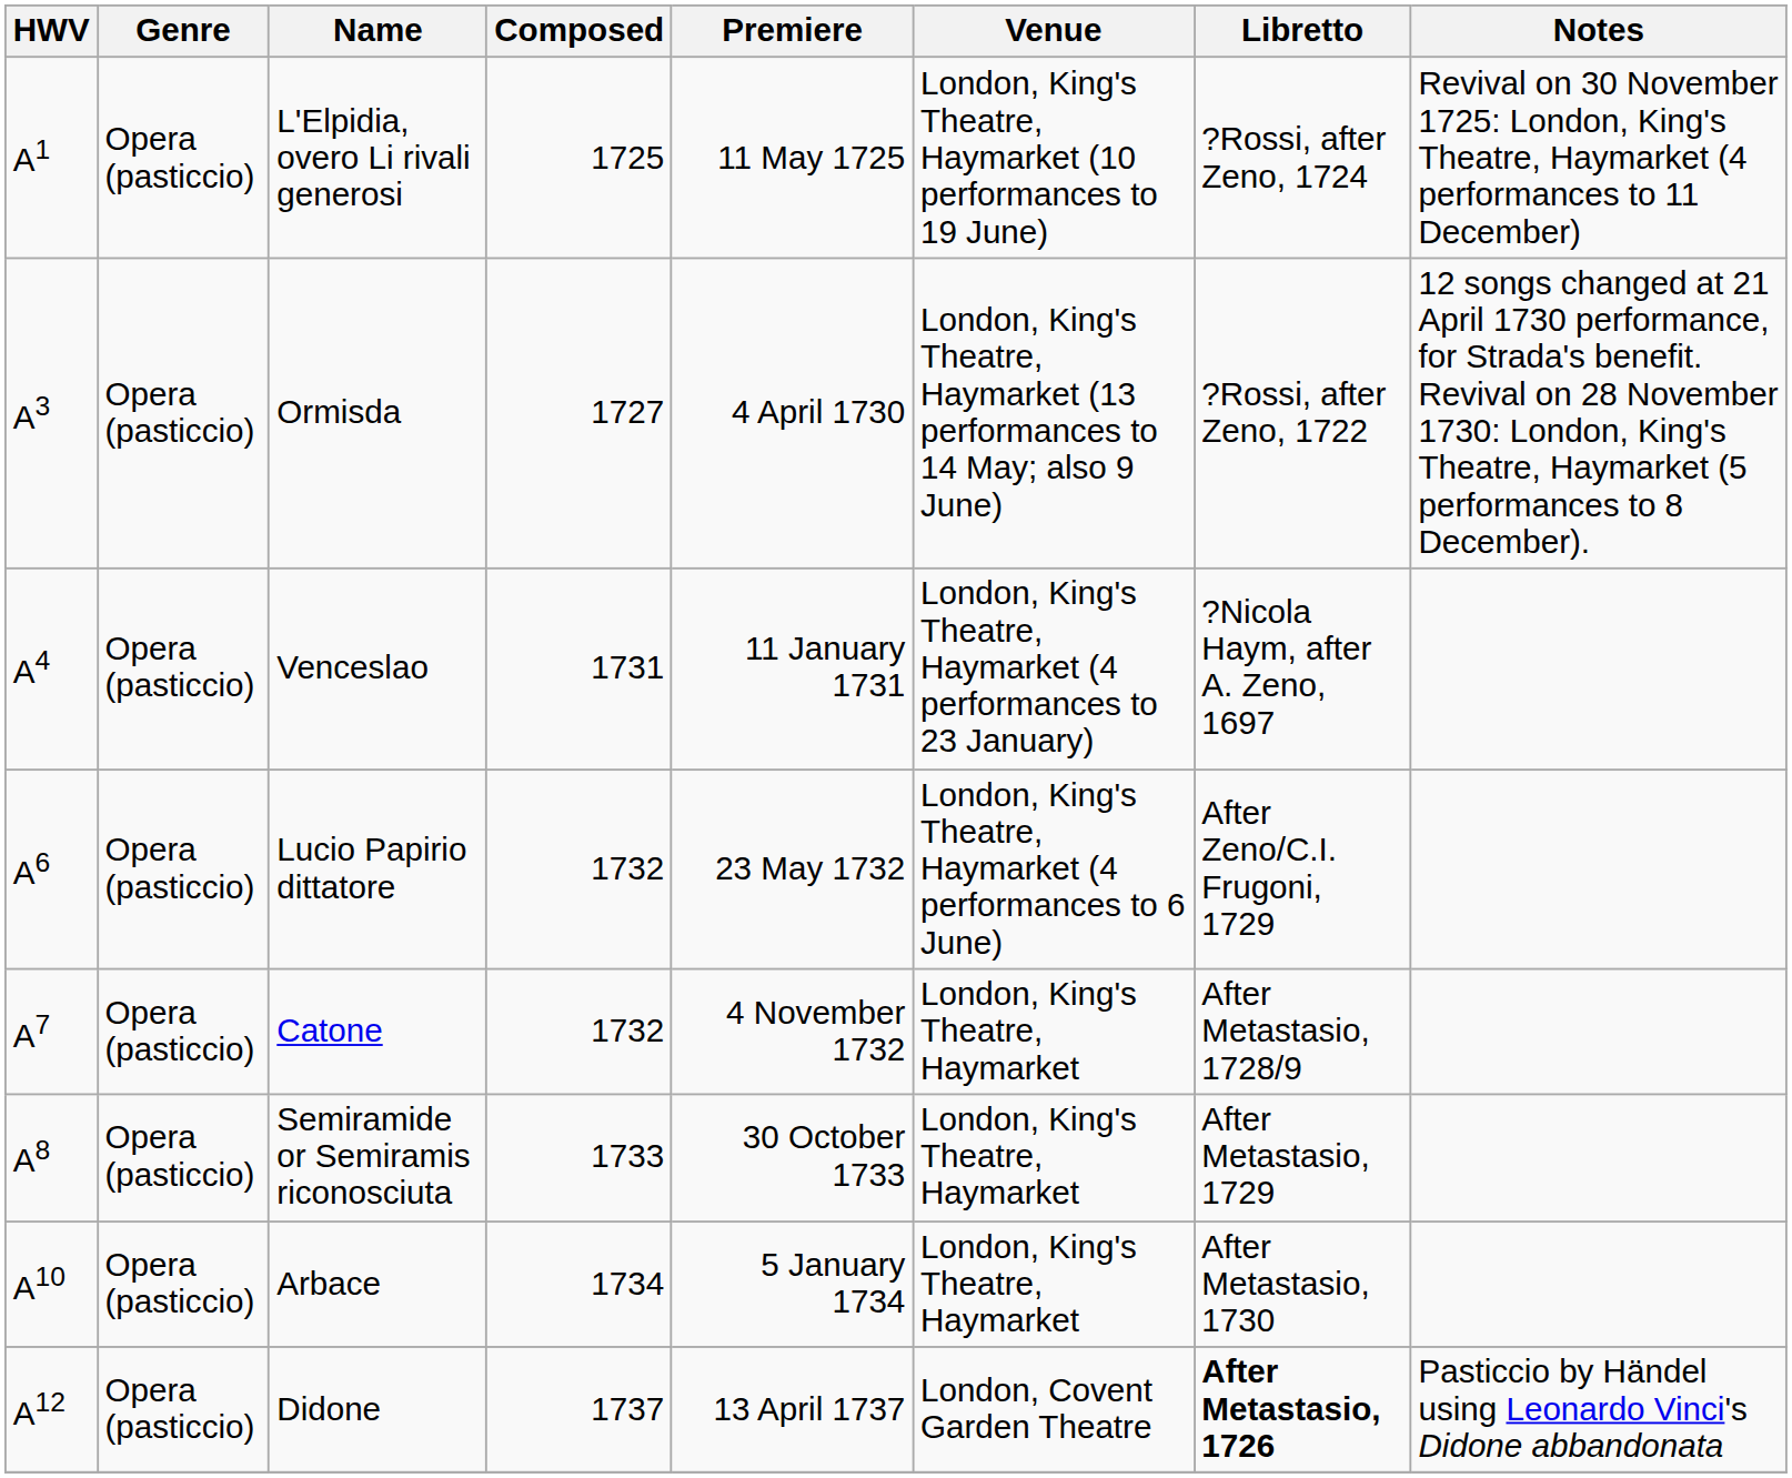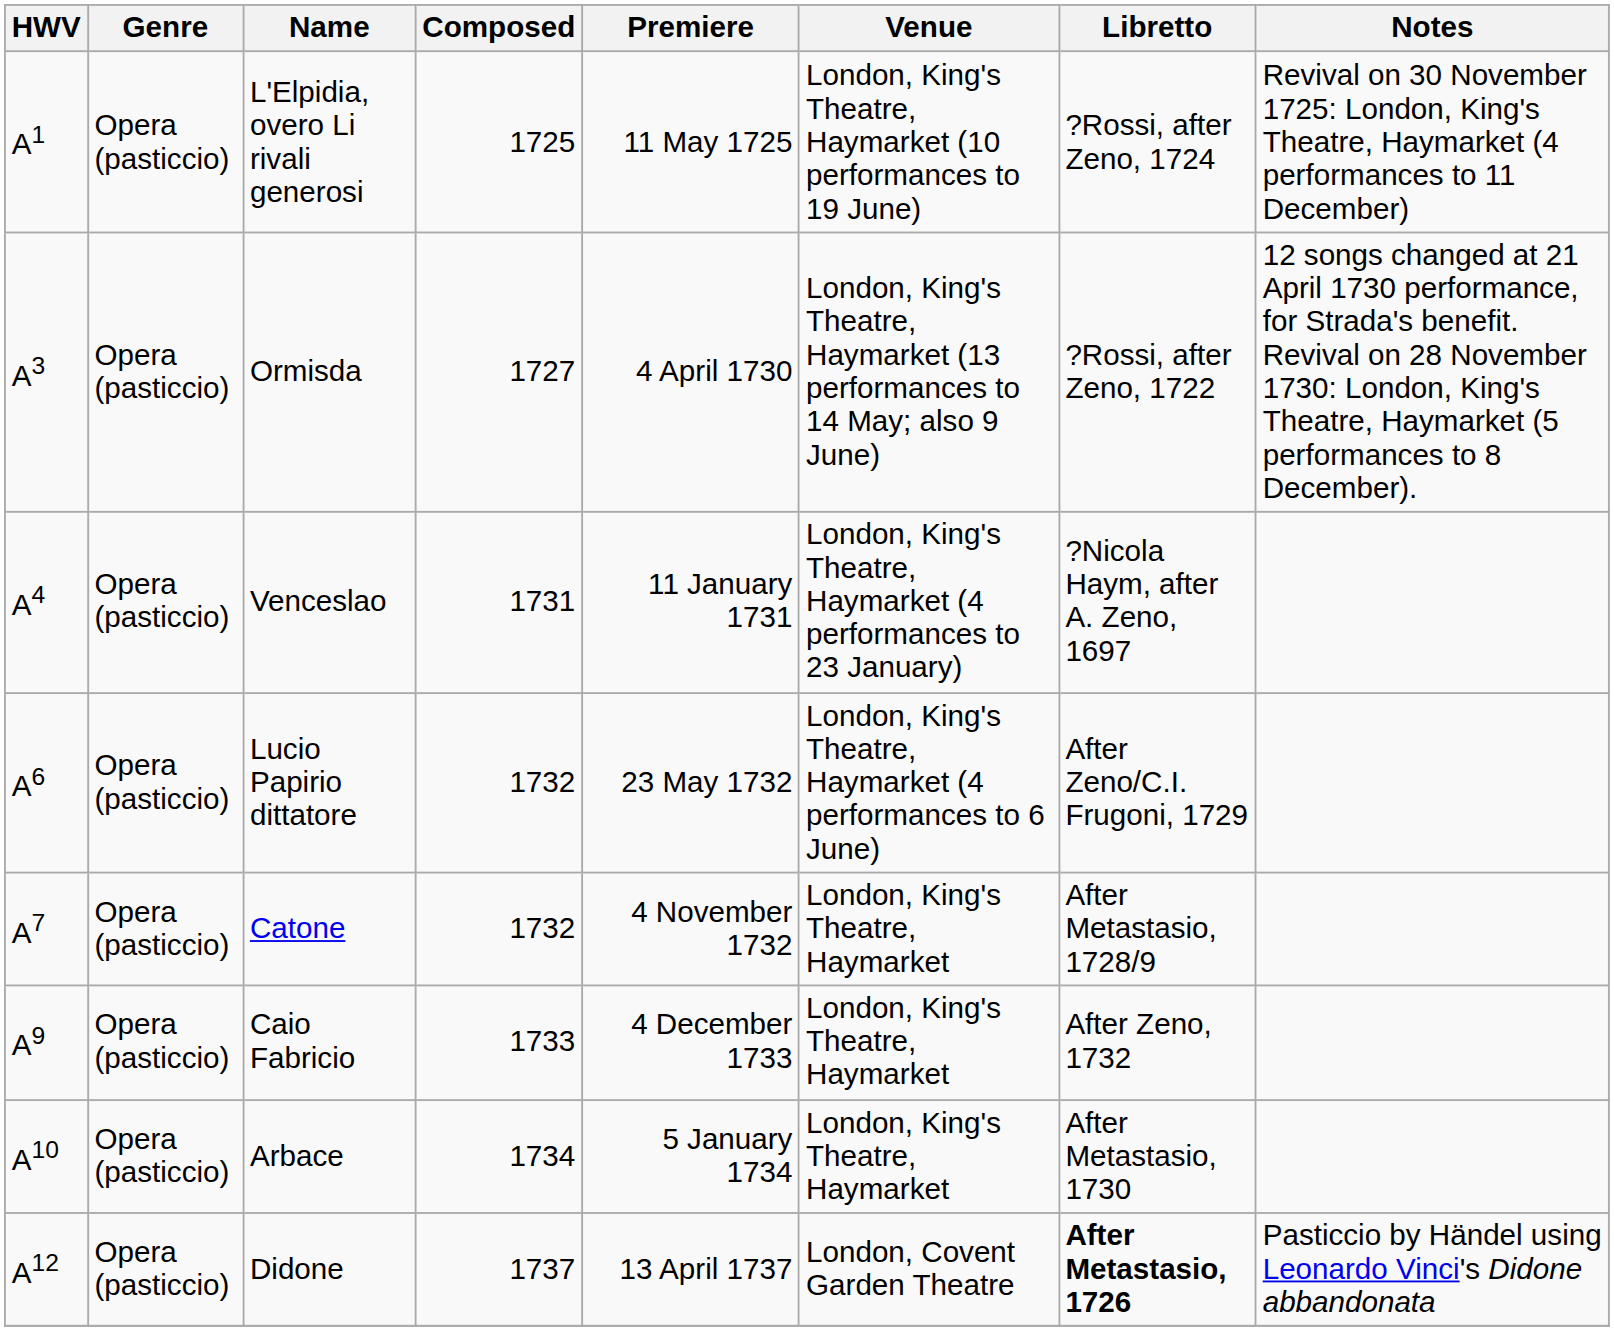- row: A8 | Opera (pasticcio) | Semiramide or Semiramis riconosciuta | 1733 | 30 October 1733 | London, King's Theatre, Haymarket | After Metastasio, 1729
+ row: A9 | Opera (pasticcio) | Caio Fabricio | 1733 | 4 December 1733 | London, King's Theatre, Haymarket | After Zeno, 1732
